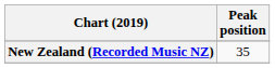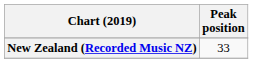New Zealand (Recorded Music NZ) | Peak position: 35 -> 33
